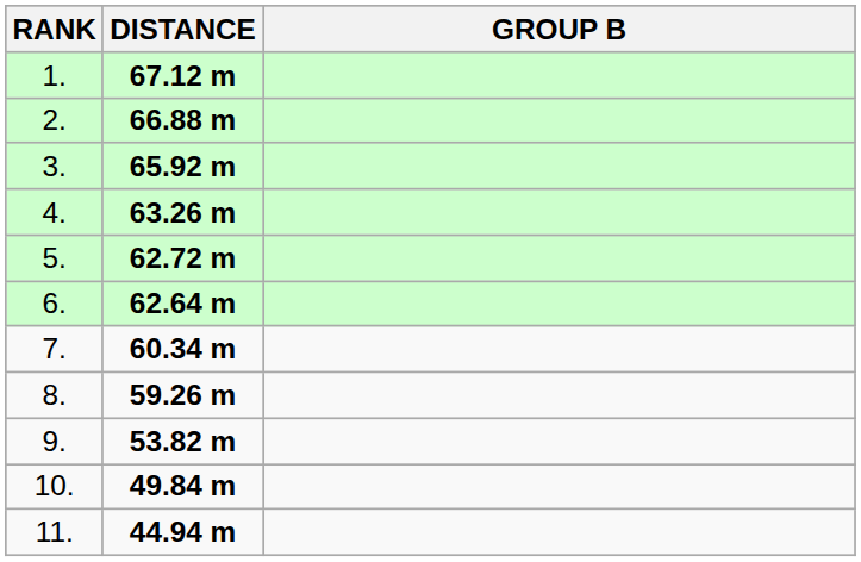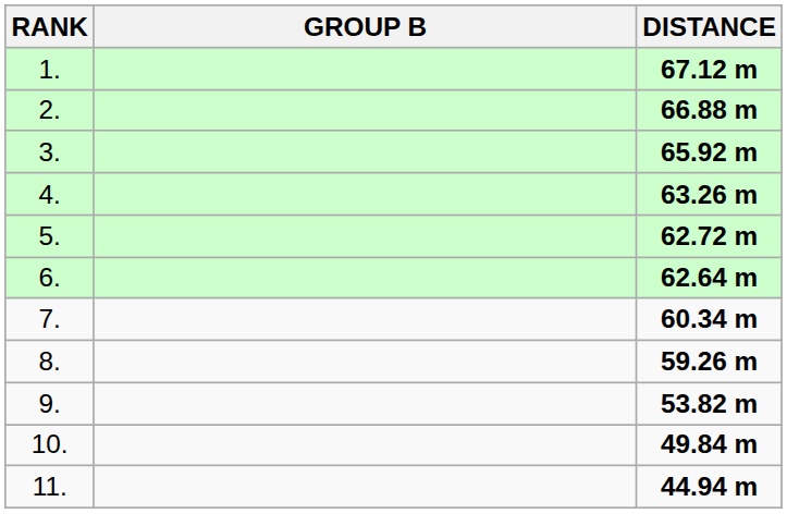columns swapped: GROUP B <-> DISTANCE
